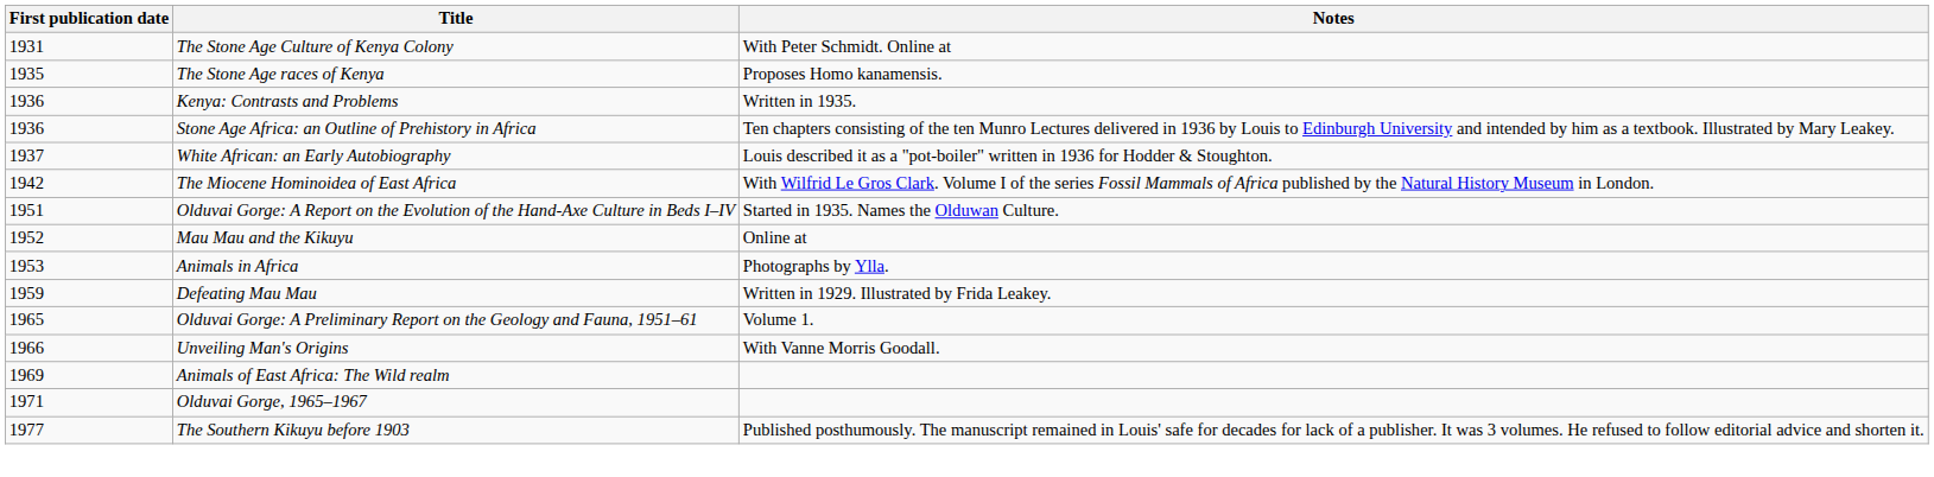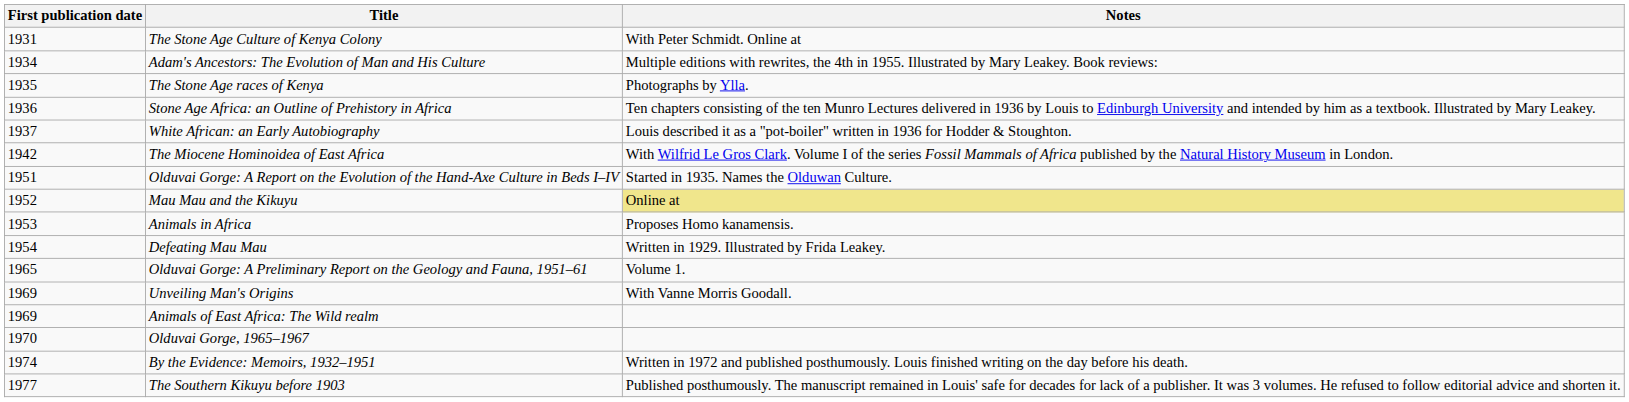+ row: 1934 | Adam's Ancestors: The Evolution of Man and His Culture | Multiple editions with rewrites, the 4th in 1955. Illustrated by Mary Leakey. Book reviews:
The Stone Age races of Kenya | Notes: Proposes Homo kanamensis. -> Photographs by Ylla.
- row: 1936 | Kenya: Contrasts and Problems | Written in 1935.
Mau Mau and the Kikuyu | Notes: no background -> khaki background
Animals in Africa | Notes: Photographs by Ylla. -> Proposes Homo kanamensis.
Defeating Mau Mau | First publication date: 1959 -> 1954
Unveiling Man's Origins | First publication date: 1966 -> 1969
Olduvai Gorge, 1965–1967 | First publication date: 1971 -> 1970
+ row: 1974 | By the Evidence: Memoirs, 1932–1951 | Written in 1972 and published posthumously. Louis finished writing on the day before his death.
